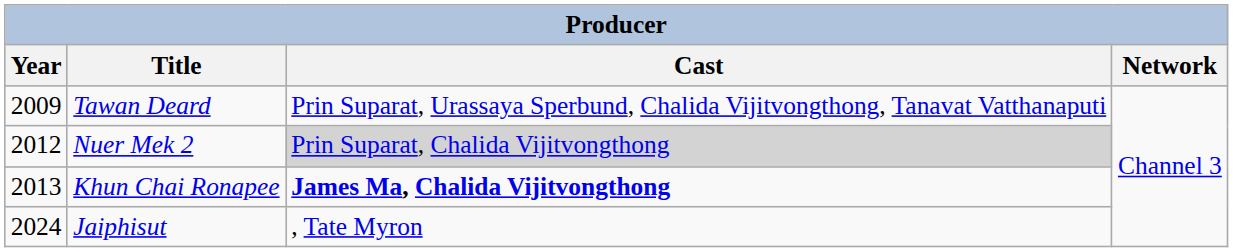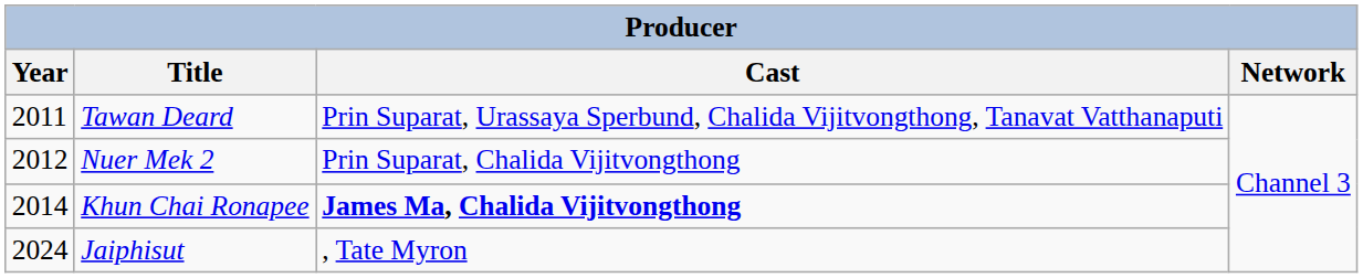Tawan Deard | Year: 2009 -> 2011
Nuer Mek 2 | Cast: lightgrey background -> no background
Khun Chai Ronapee | Year: 2013 -> 2014
